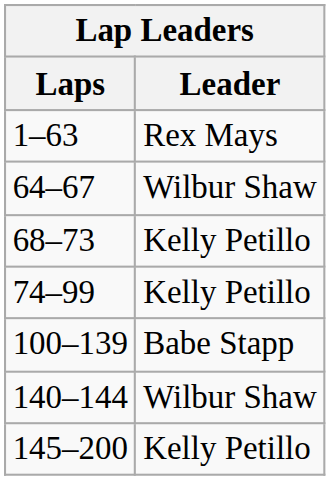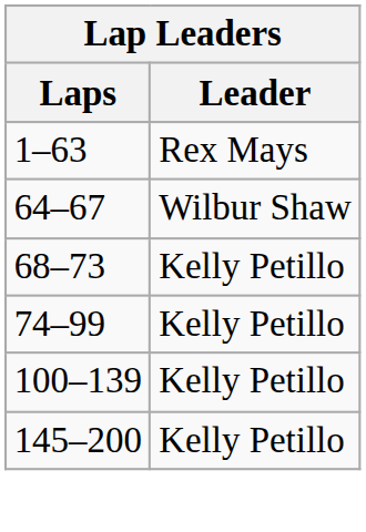100–139 | Leader: Babe Stapp -> Kelly Petillo
- row: 140–144 | Wilbur Shaw
